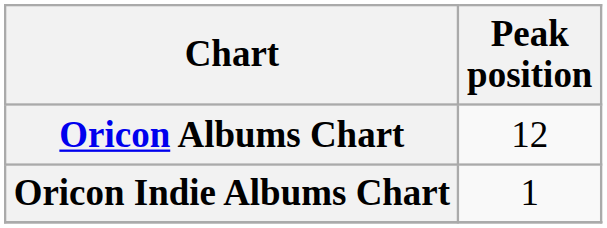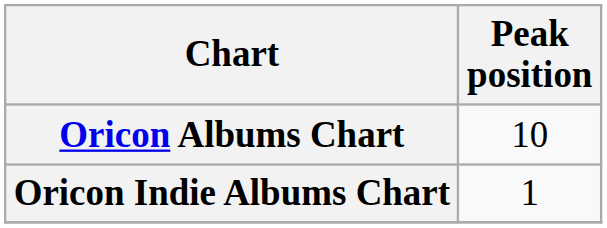Oricon Albums Chart | Peak position: 12 -> 10
